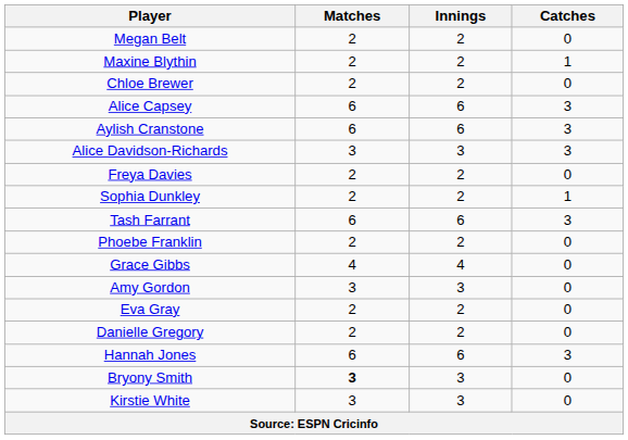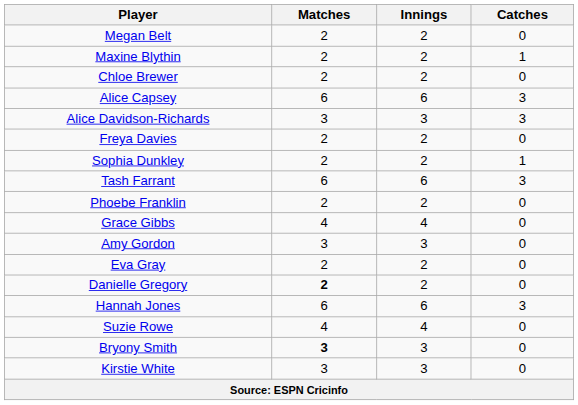- row: Aylish Cranstone | 6 | 6 | 3
Danielle Gregory | Matches: normal -> bold
+ row: Suzie Rowe | 4 | 4 | 0
